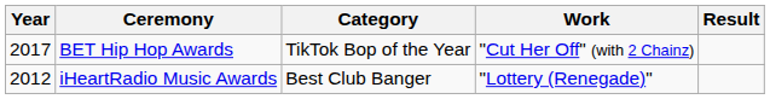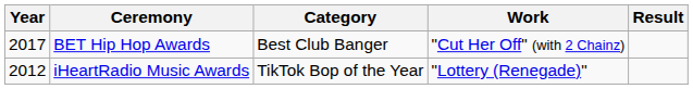BET Hip Hop Awards | Category: TikTok Bop of the Year -> Best Club Banger
iHeartRadio Music Awards | Category: Best Club Banger -> TikTok Bop of the Year
